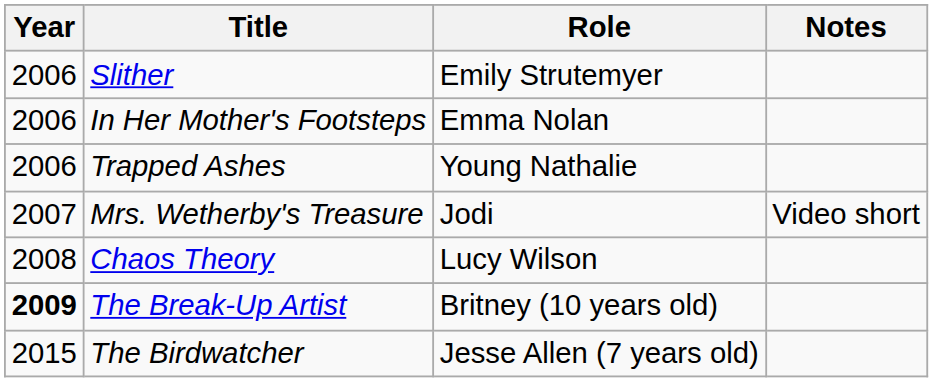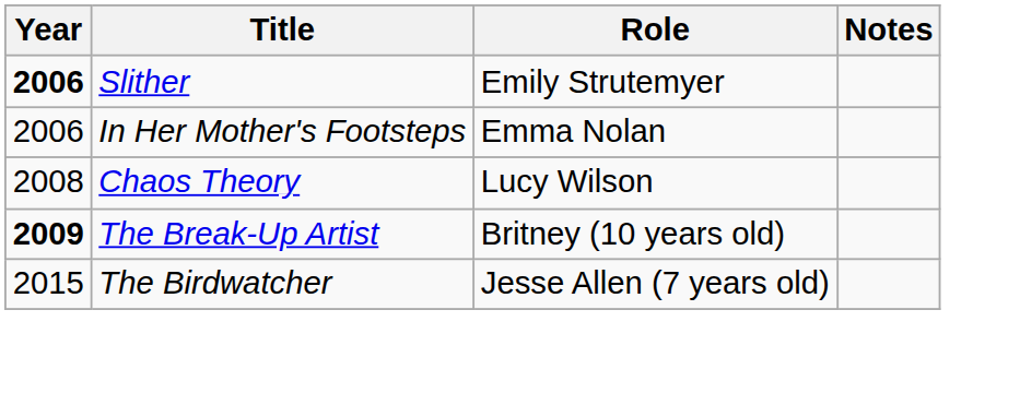Slither | Year: normal -> bold
- row: 2006 | Trapped Ashes | Young Nathalie
- row: 2007 | Mrs. Wetherby's Treasure | Jodi | Video short
